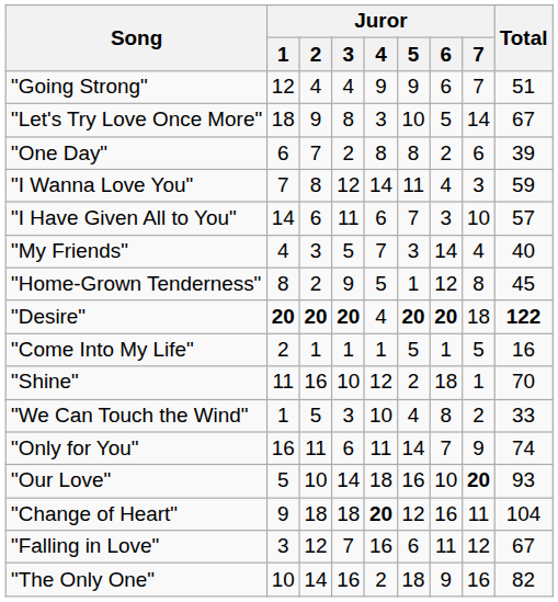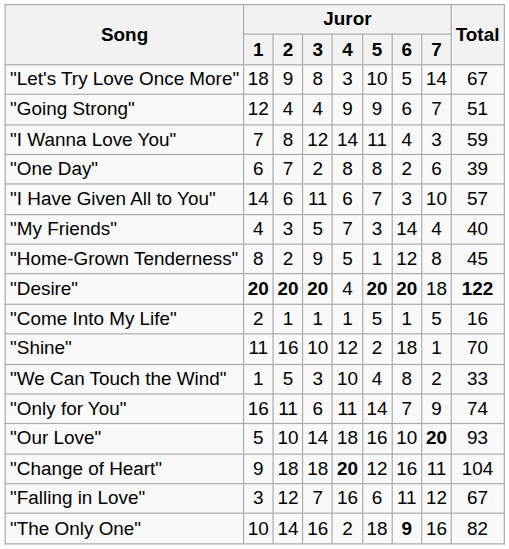rows swapped: "Going Strong" <-> "Let's Try Love Once More"
rows swapped: "I Wanna Love You" <-> "One Day"
"The Only One" | Juror / 6: normal -> bold
